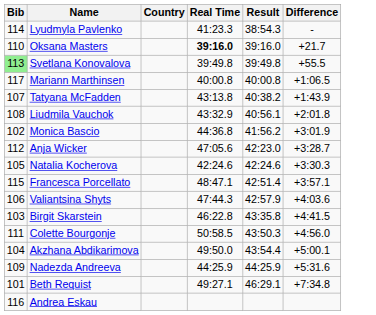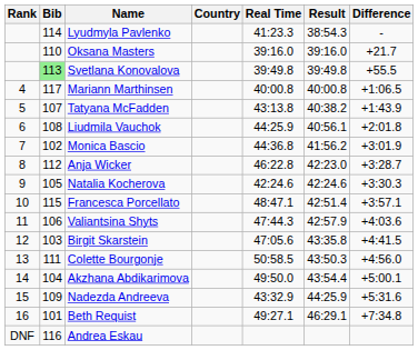+ column: Rank | 4 | 5 | 6 | 7 | 8 | 9 | 10 | 11 | 12 | 13 | 14 | 15 | 16 | DNF
Oksana Masters | Real Time: bold -> normal
Liudmila Vauchok | Real Time: 43:32.9 -> 44:25.9
Anja Wicker | Real Time: 47:05.6 -> 46:22.8
Birgit Skarstein | Real Time: 46:22.8 -> 47:05.6
Nadezda Andreeva | Real Time: 44:25.9 -> 43:32.9
